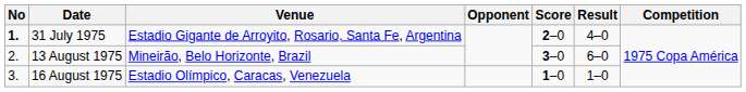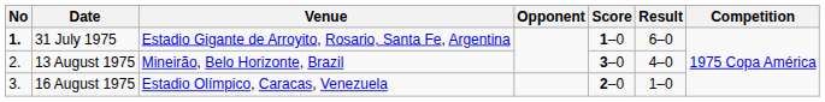31 July 1975 | Score: 2–0 -> 1–0
31 July 1975 | Result: 4–0 -> 6–0
13 August 1975 | Result: 6–0 -> 4–0
16 August 1975 | Score: 1–0 -> 2–0
